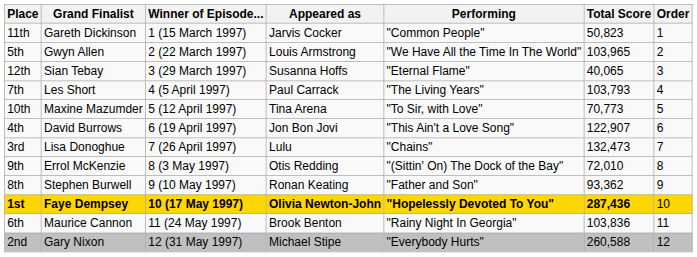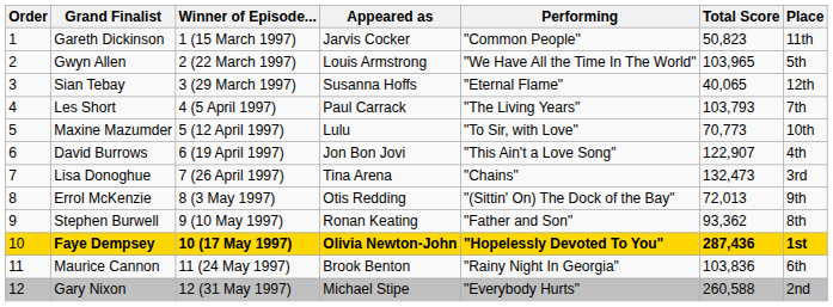columns swapped: Order <-> Place
Maxine Mazumder | Appeared as: Tina Arena -> Lulu
Lisa Donoghue | Appeared as: Lulu -> Tina Arena
Errol McKenzie | Total Score: 72,010 -> 72,013
